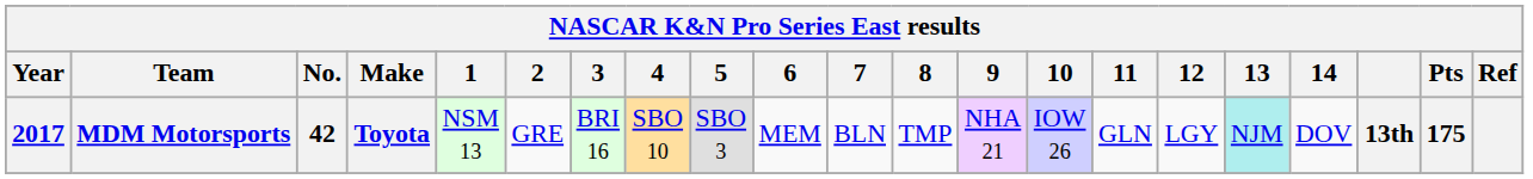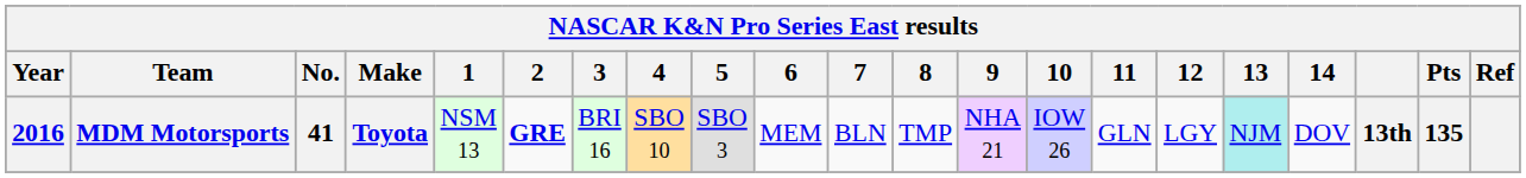MDM Motorsports | Year: 2017 -> 2016
MDM Motorsports | No.: 42 -> 41
MDM Motorsports | 2: normal -> bold
MDM Motorsports | Pts: 175 -> 135
